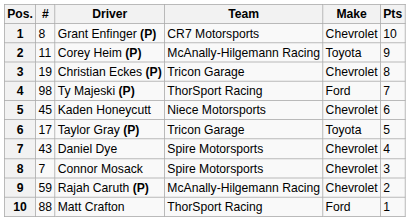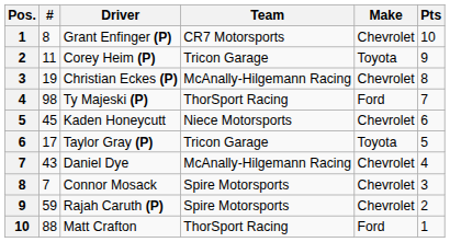Corey Heim (P) | Team: McAnally-Hilgemann Racing -> Tricon Garage
Christian Eckes (P) | Team: Tricon Garage -> McAnally-Hilgemann Racing
Daniel Dye | Team: Spire Motorsports -> McAnally-Hilgemann Racing
Rajah Caruth (P) | Team: McAnally-Hilgemann Racing -> Spire Motorsports
